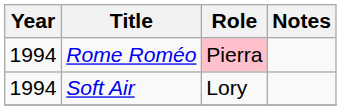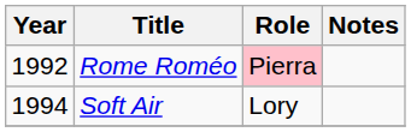Rome Roméo | Year: 1994 -> 1992
